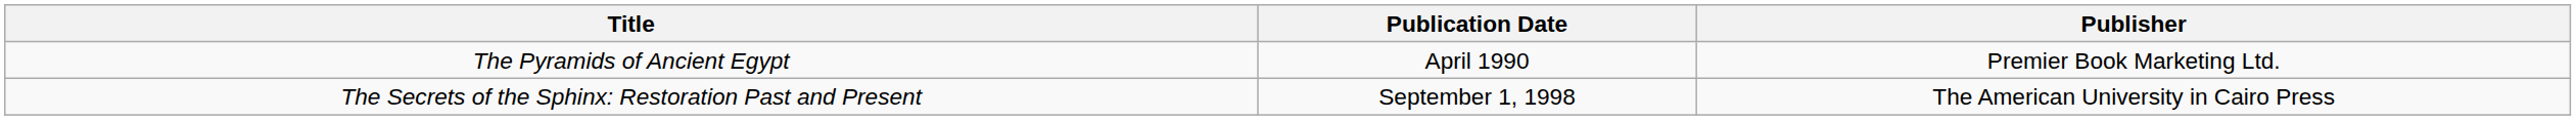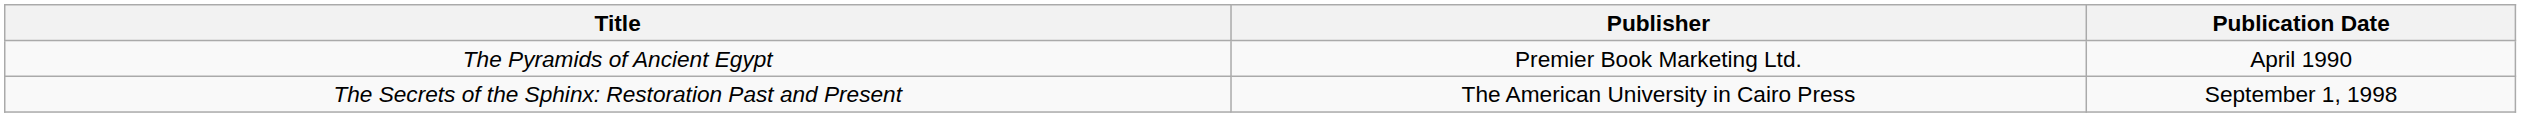columns swapped: Publication Date <-> Publisher
